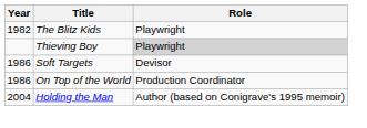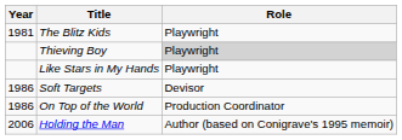The Blitz Kids | Year: 1982 -> 1981
+ row: Like Stars in My Hands | Playwright
Holding the Man | Year: 2004 -> 2006
